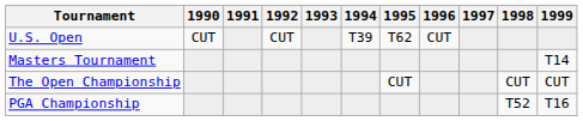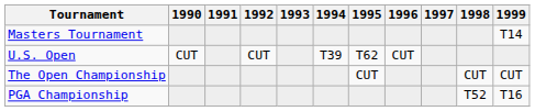rows swapped: Masters Tournament <-> U.S. Open
